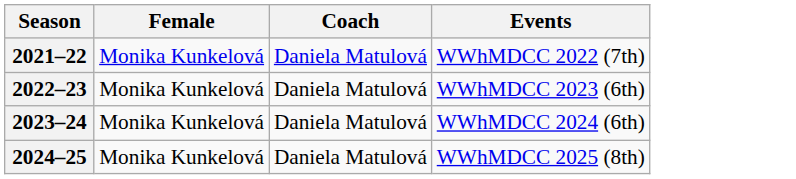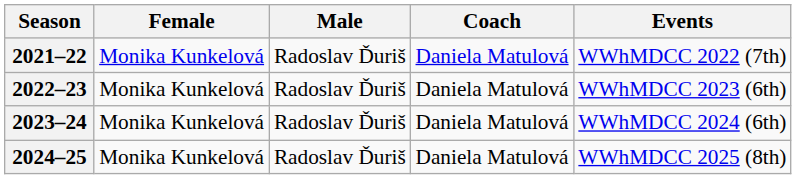+ column: Male | Radoslav Ďuriš | Radoslav Ďuriš | Radoslav Ďuriš | Radoslav Ďuriš
